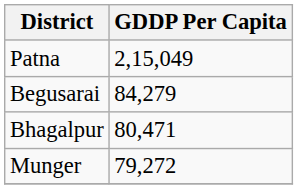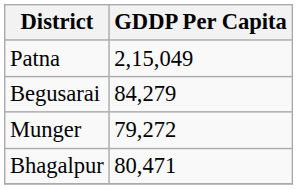rows swapped: Bhagalpur <-> Munger
